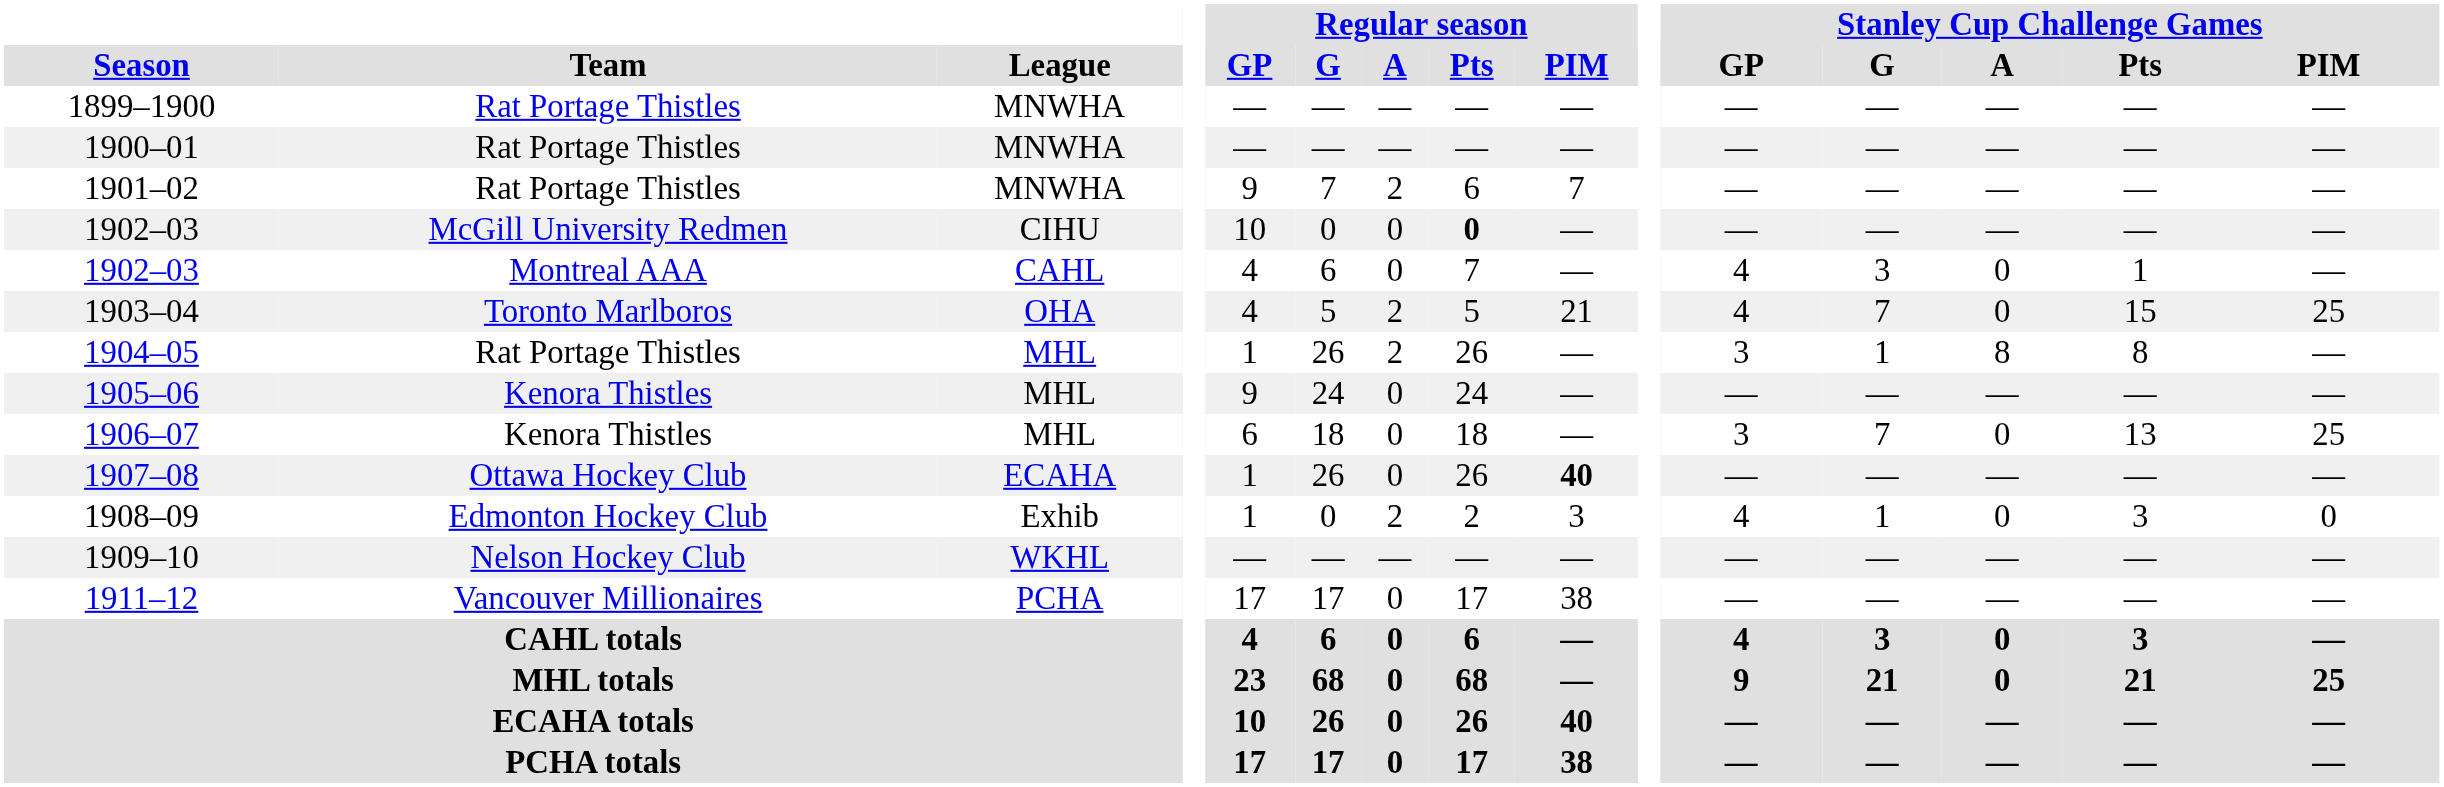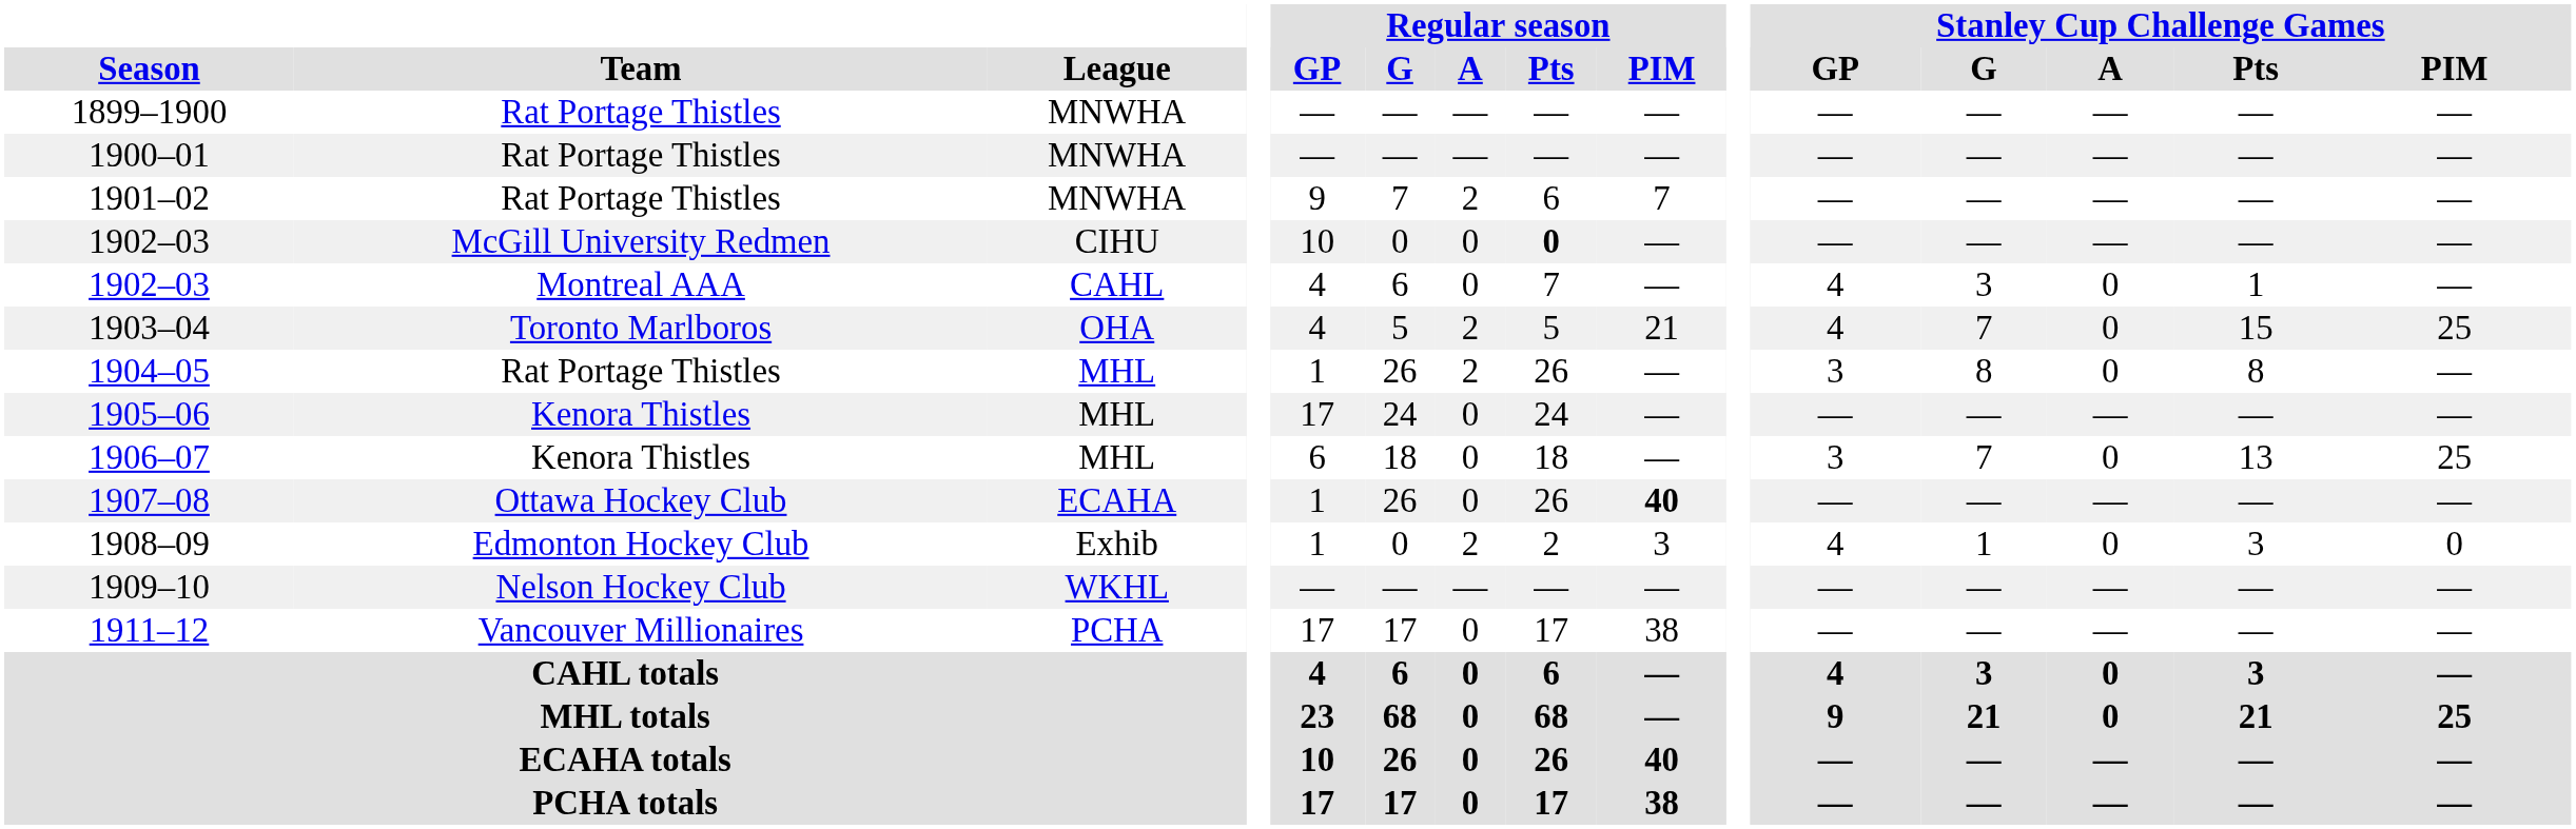1904–05 | Stanley Cup Challenge Games / G: 1 -> 8
1904–05 | Stanley Cup Challenge Games / A: 8 -> 0
1905–06 | Regular season / GP: 9 -> 17
